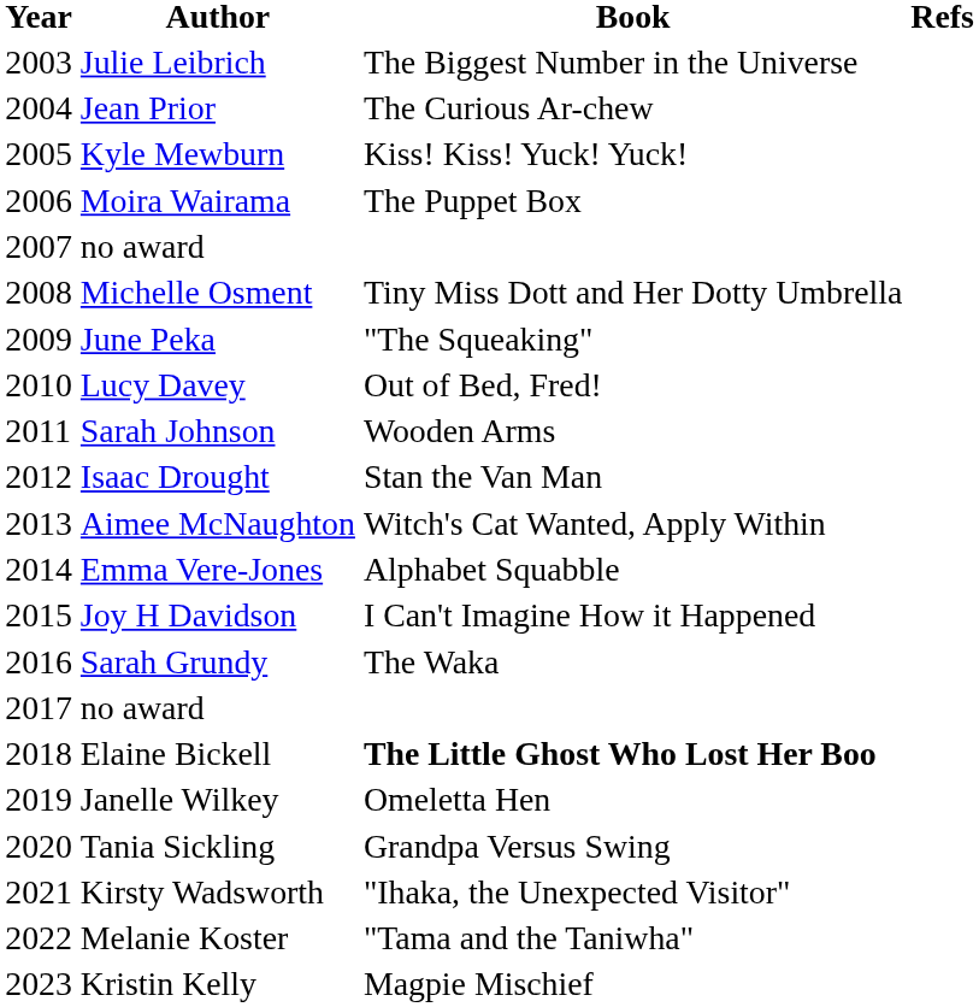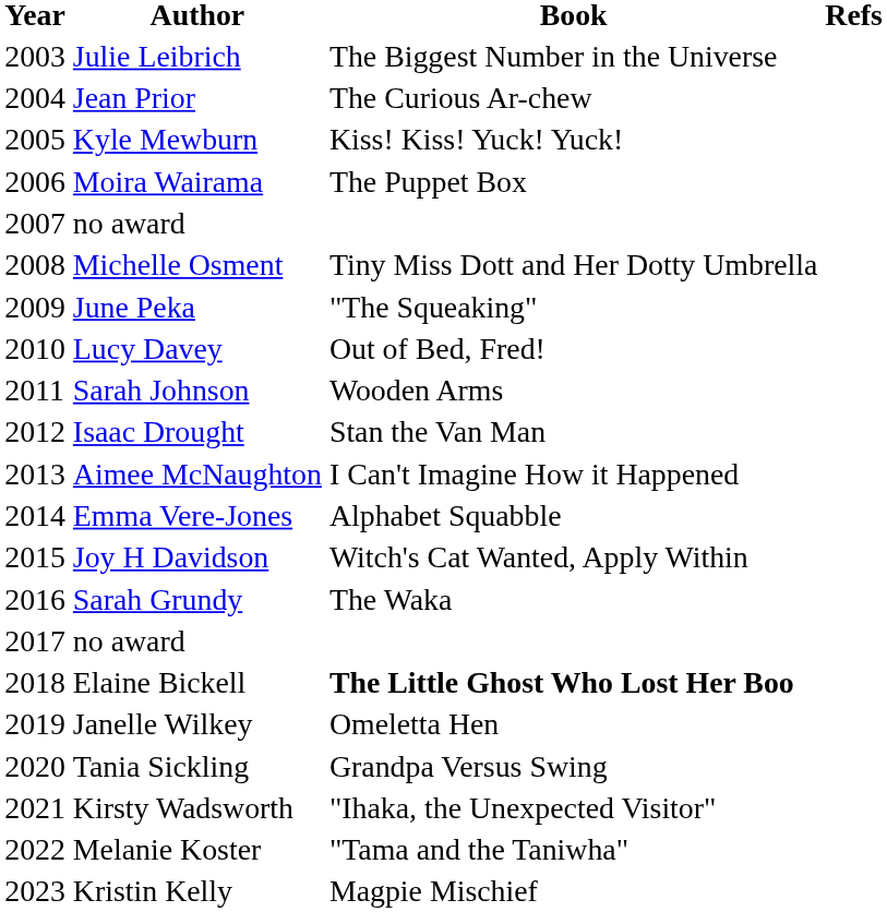Aimee McNaughton | Book: Witch's Cat Wanted, Apply Within -> I Can't Imagine How it Happened
Joy H Davidson | Book: I Can't Imagine How it Happened -> Witch's Cat Wanted, Apply Within
